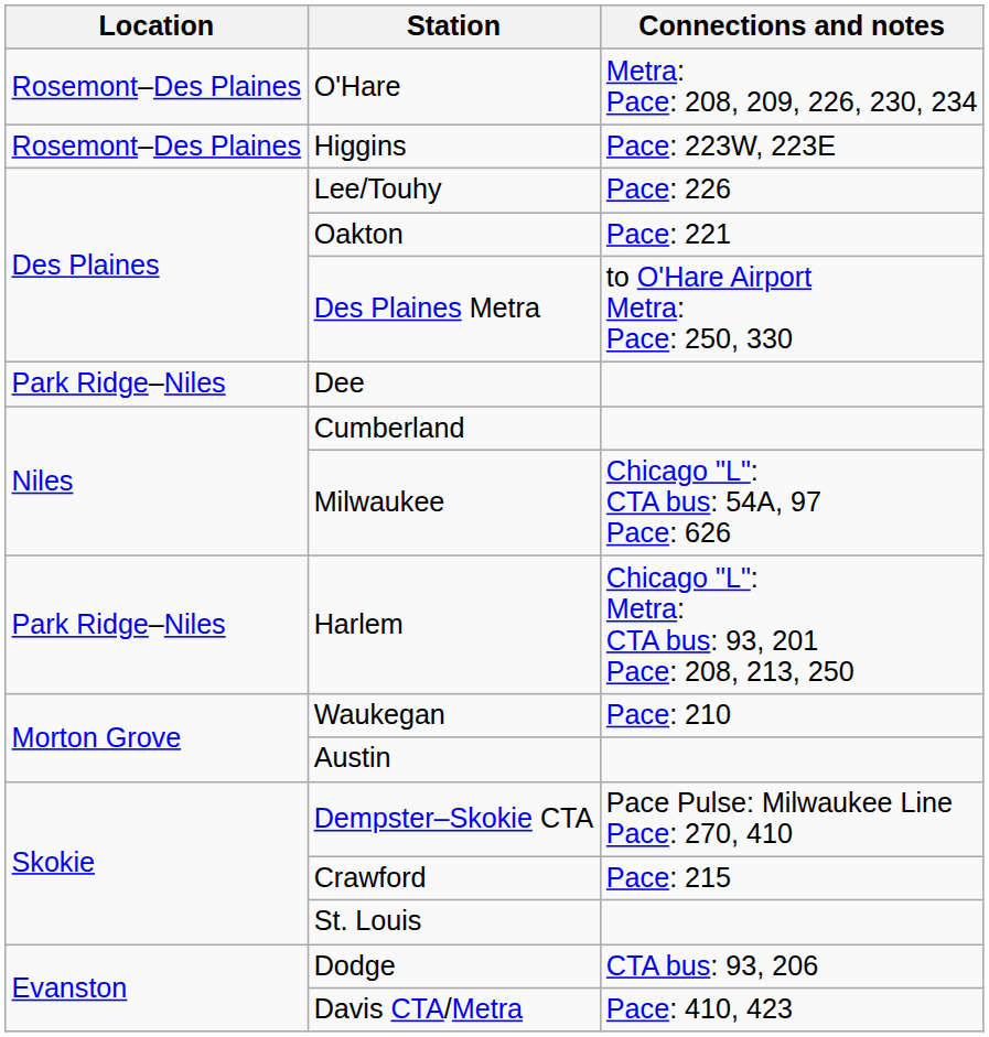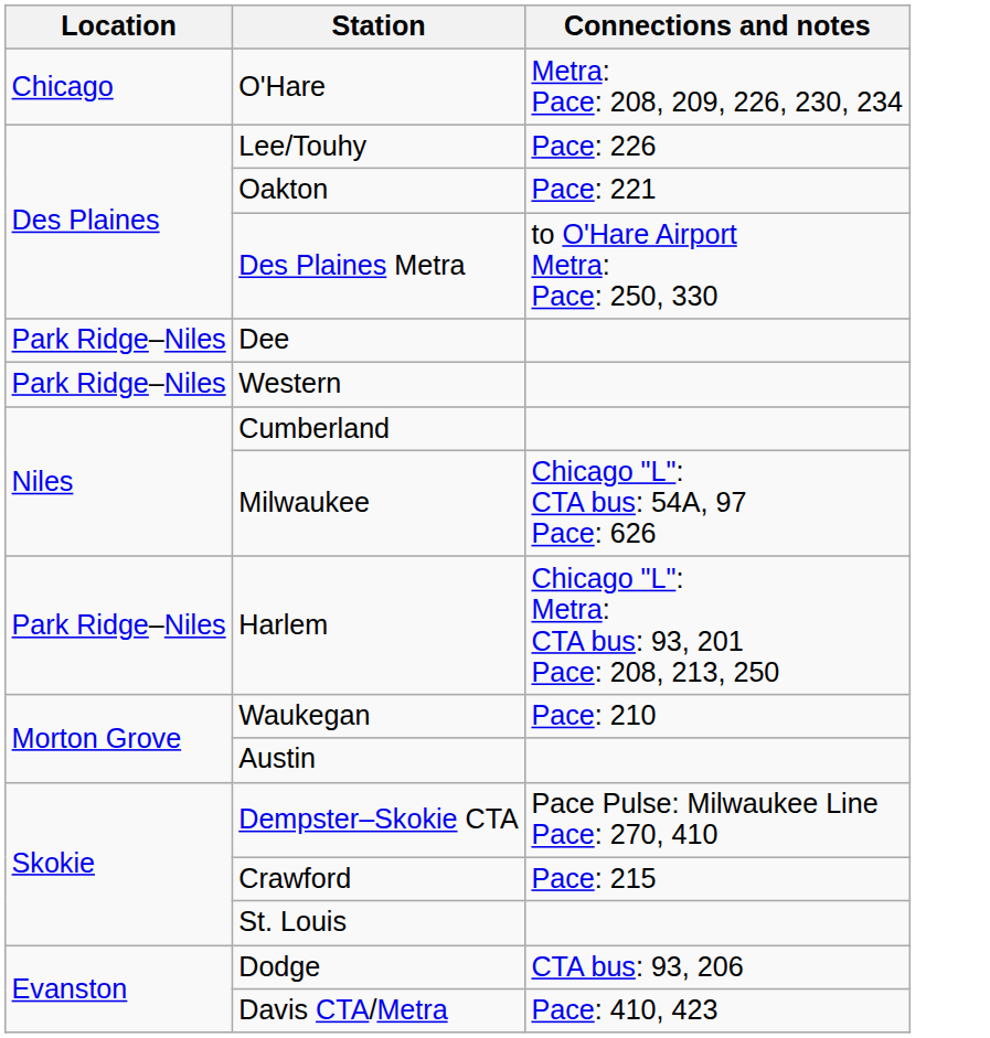O'Hare | Location: Rosemont–Des Plaines -> Chicago
- row: Rosemont–Des Plaines | Higgins | Pace: 223W, 223E
+ row: Park Ridge–Niles | Western
